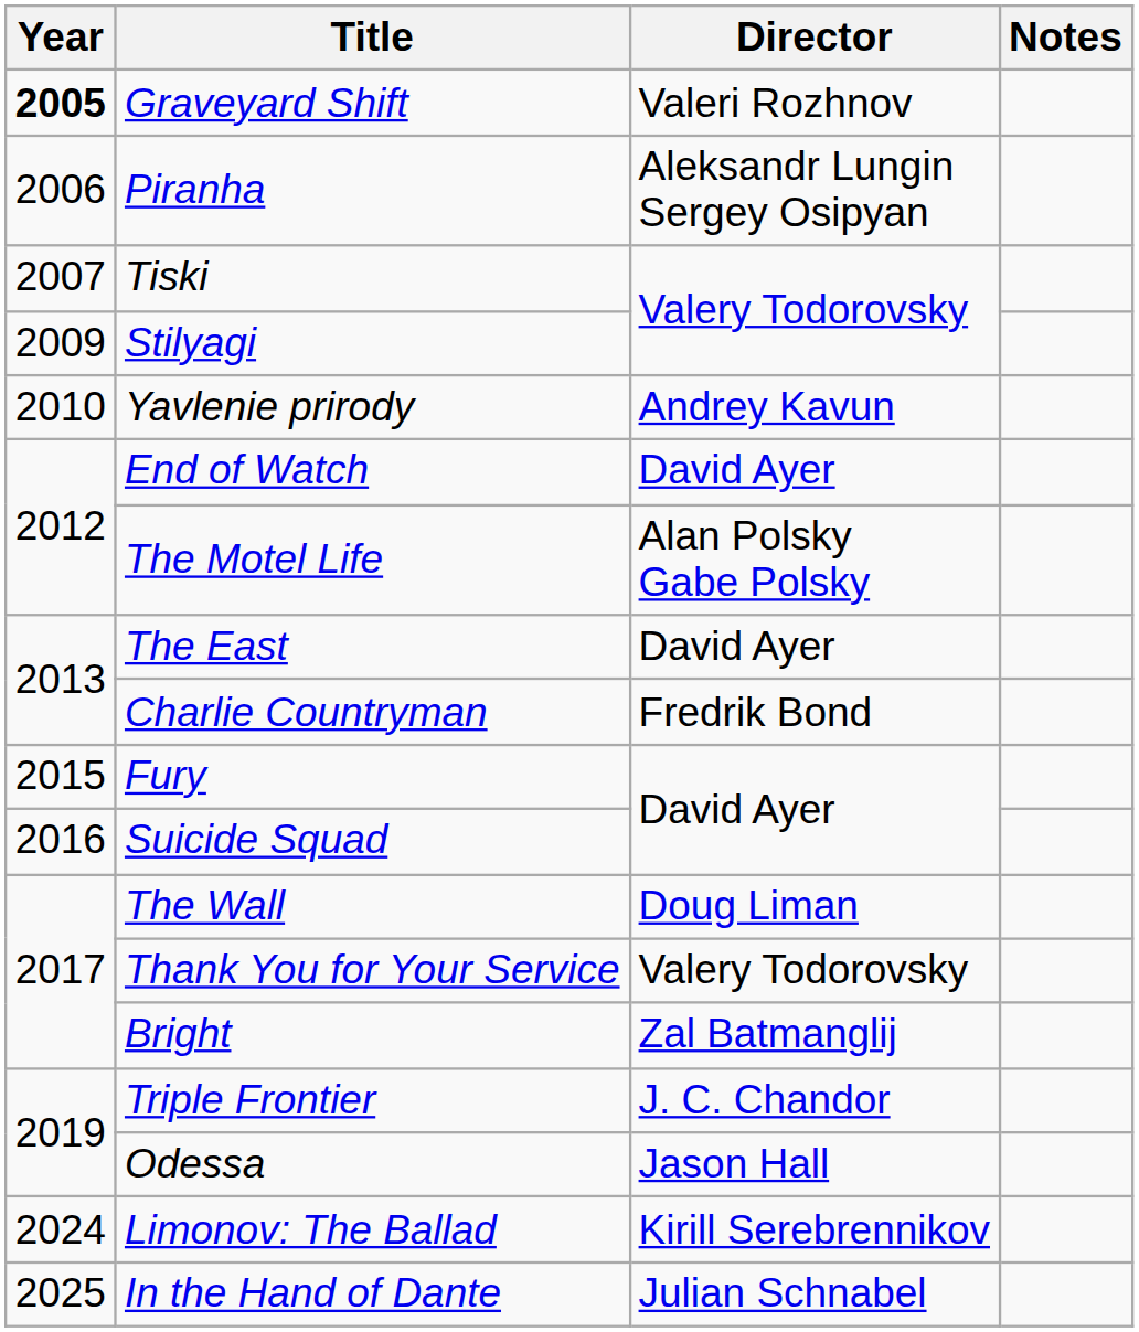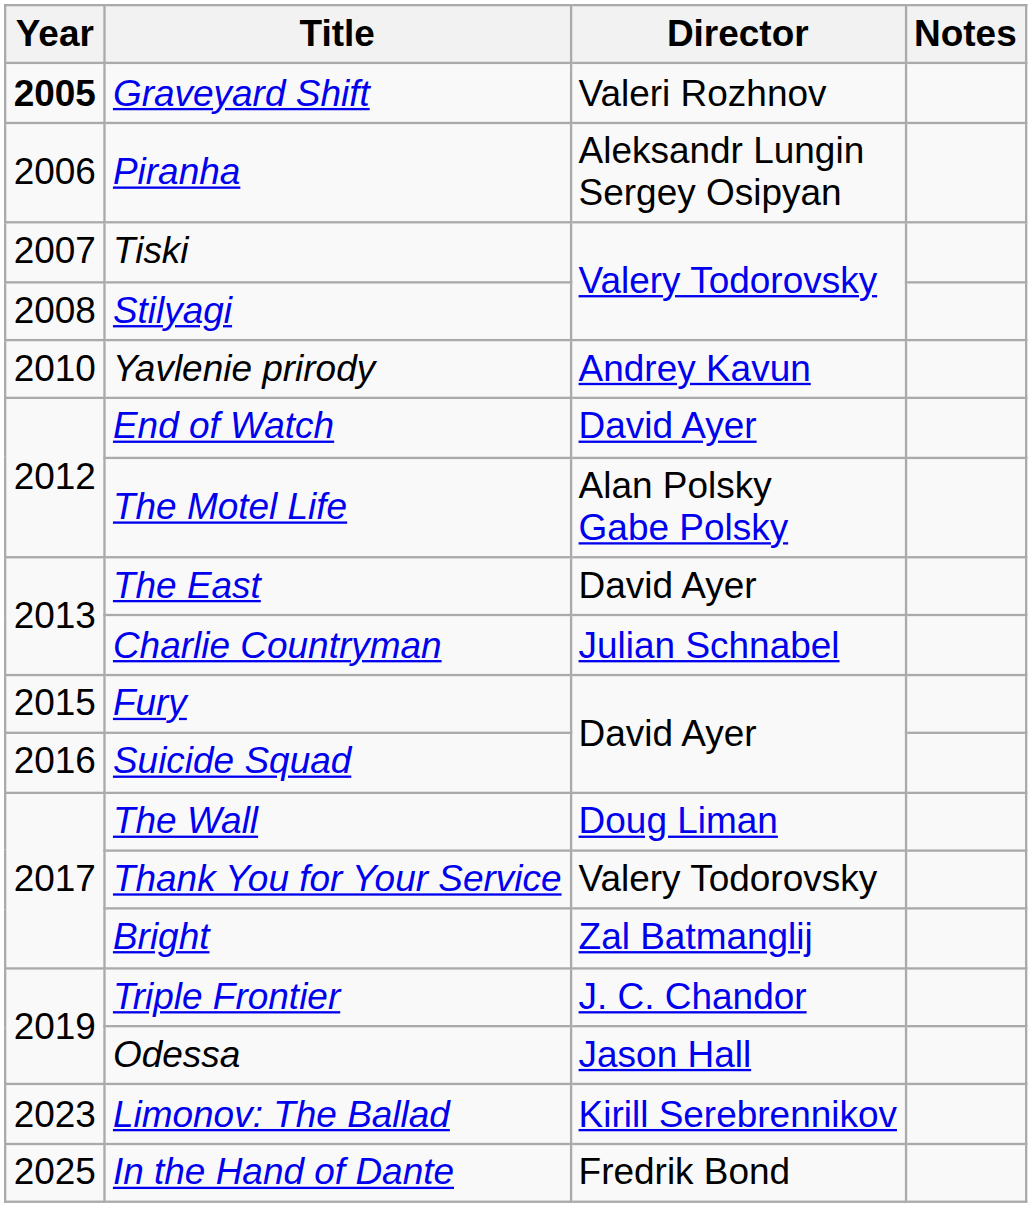Stilyagi | Year: 2009 -> 2008
Charlie Countryman | Director: Fredrik Bond -> Julian Schnabel
Limonov: The Ballad | Year: 2024 -> 2023
In the Hand of Dante | Director: Julian Schnabel -> Fredrik Bond
